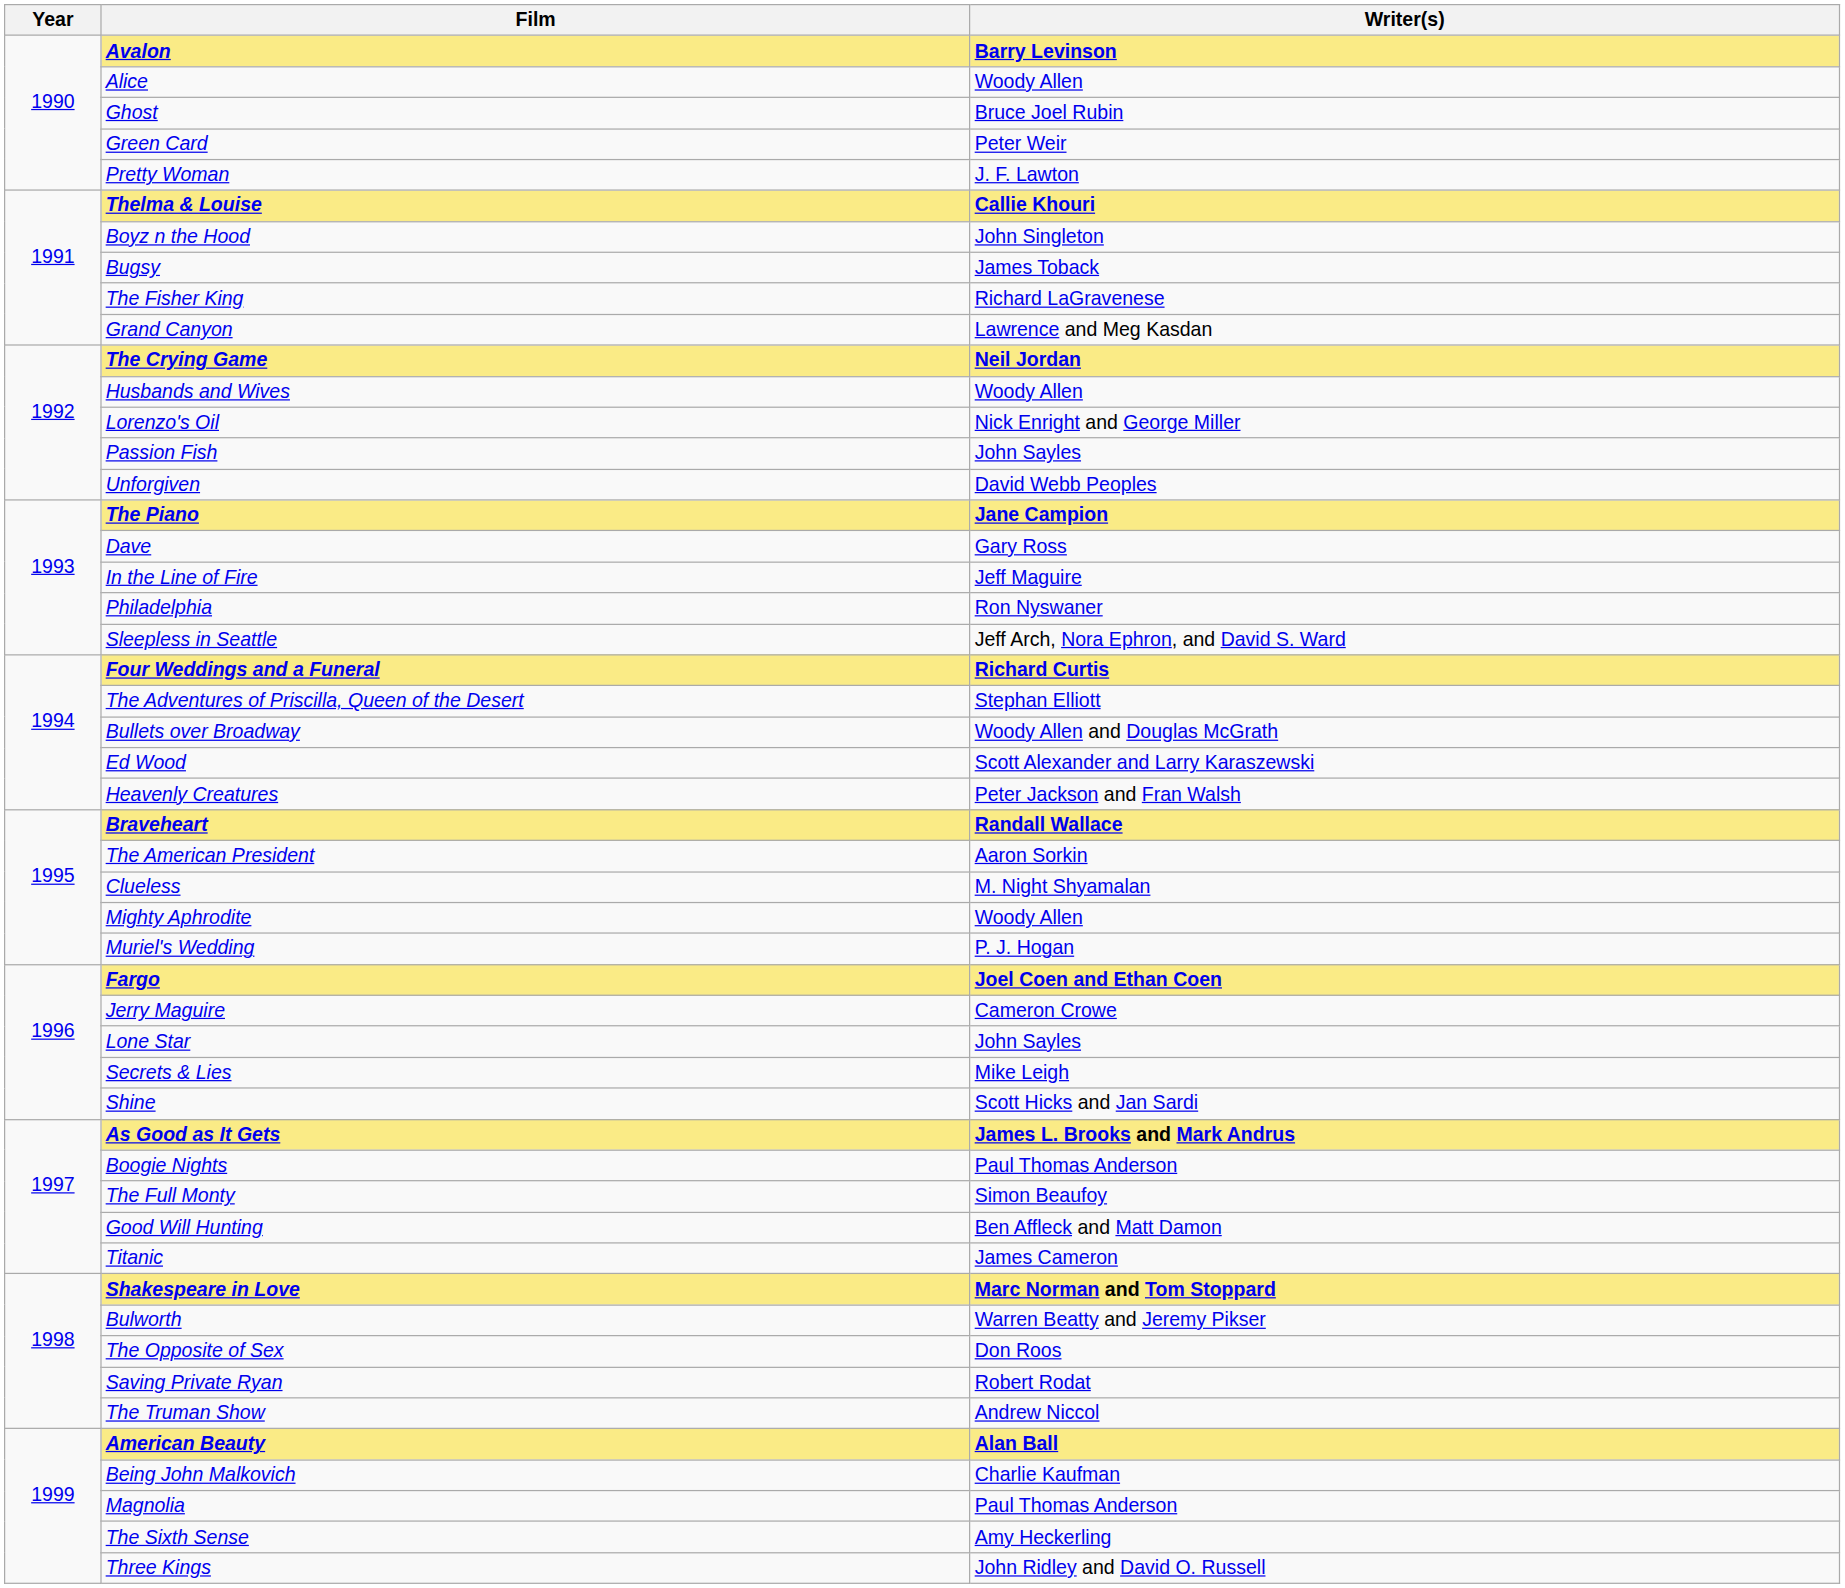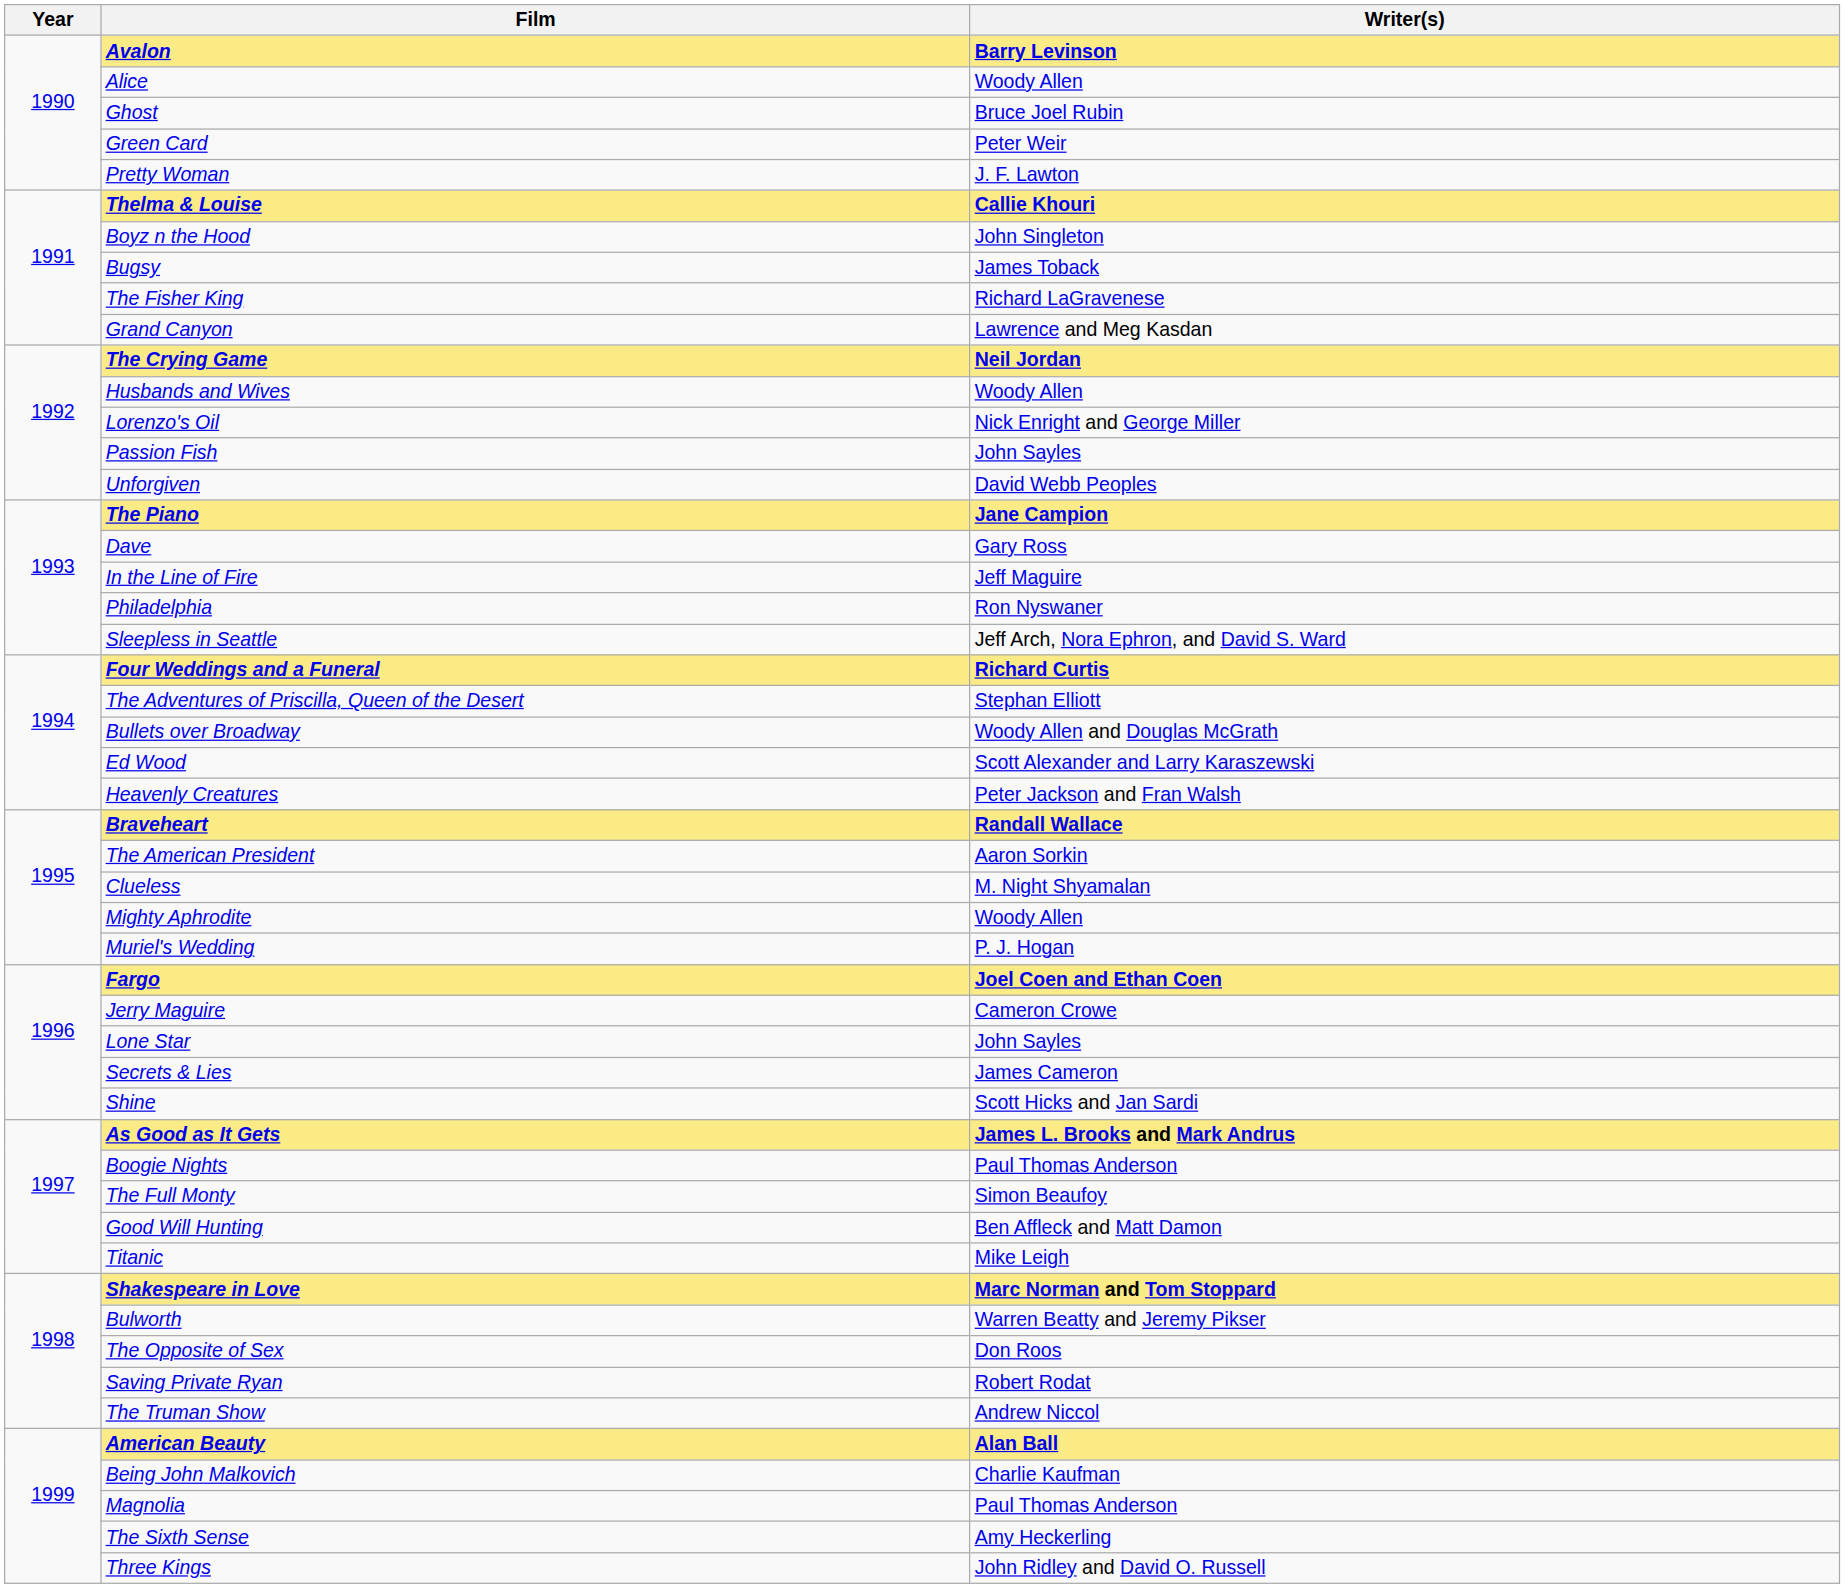Secrets & Lies | Writer(s): Mike Leigh -> James Cameron
Titanic | Writer(s): James Cameron -> Mike Leigh
